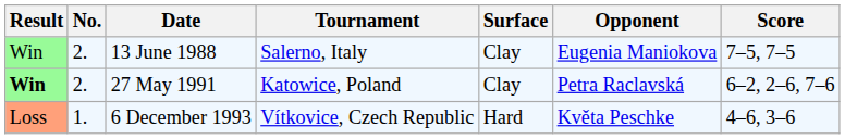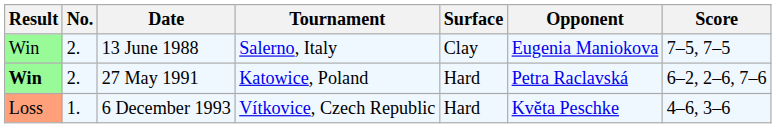27 May 1991 | Surface: Clay -> Hard
